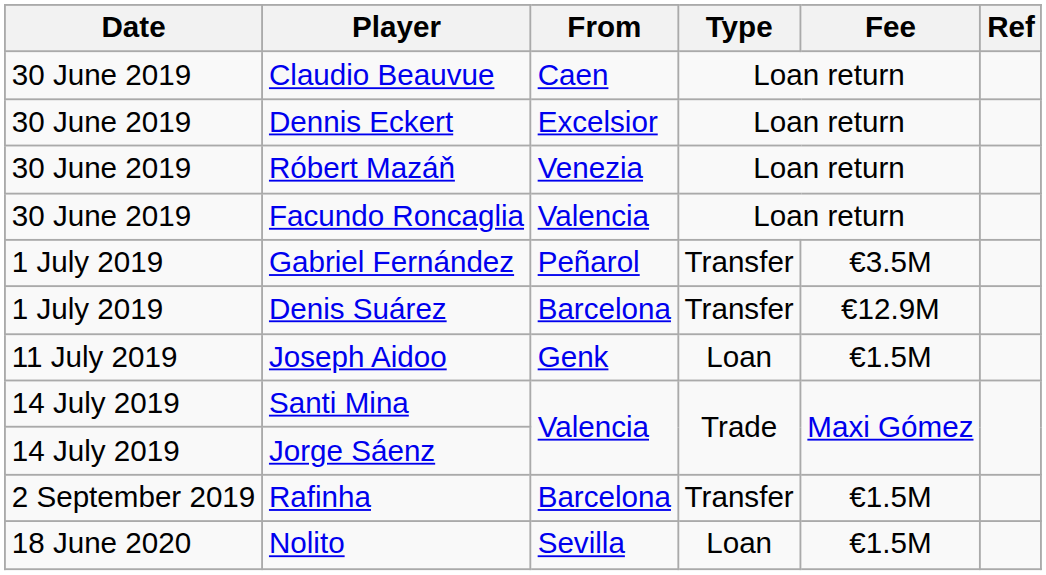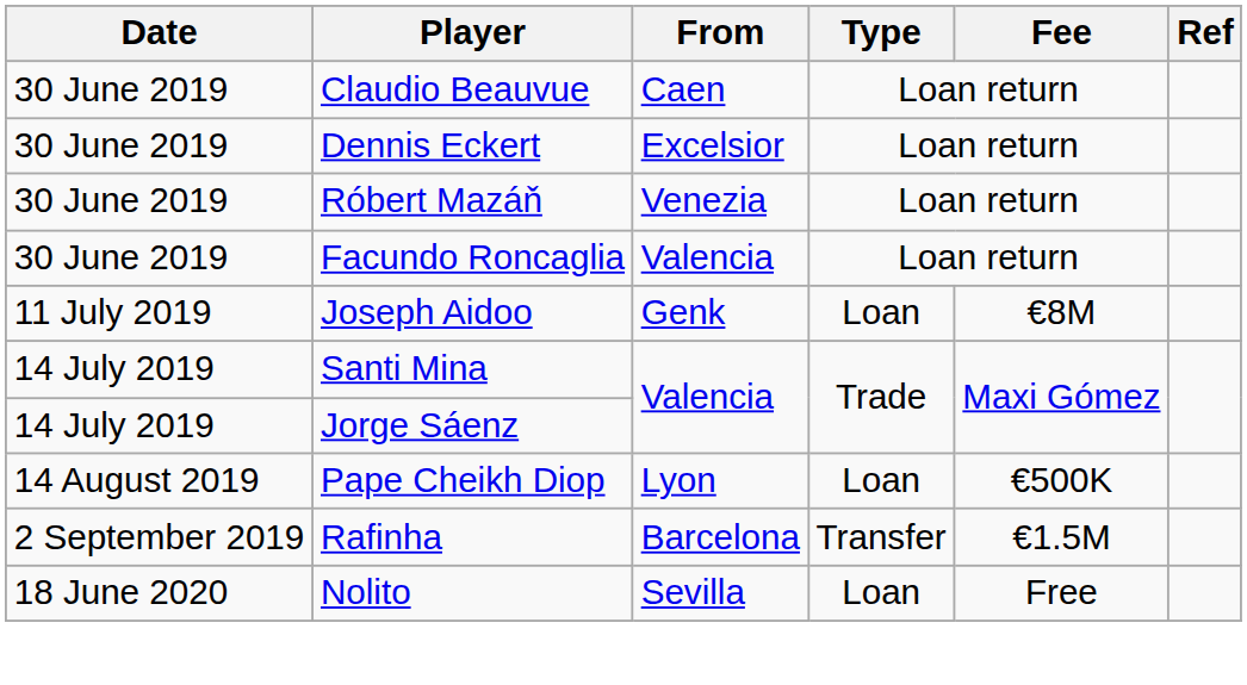- row: 1 July 2019 | Gabriel Fernández | Peñarol | Transfer | €3.5M
- row: 1 July 2019 | Denis Suárez | Barcelona | Transfer | €12.9M
Joseph Aidoo | Fee: €1.5M -> €8M
+ row: 14 August 2019 | Pape Cheikh Diop | Lyon | Loan | €500K
Nolito | Fee: €1.5M -> Free
